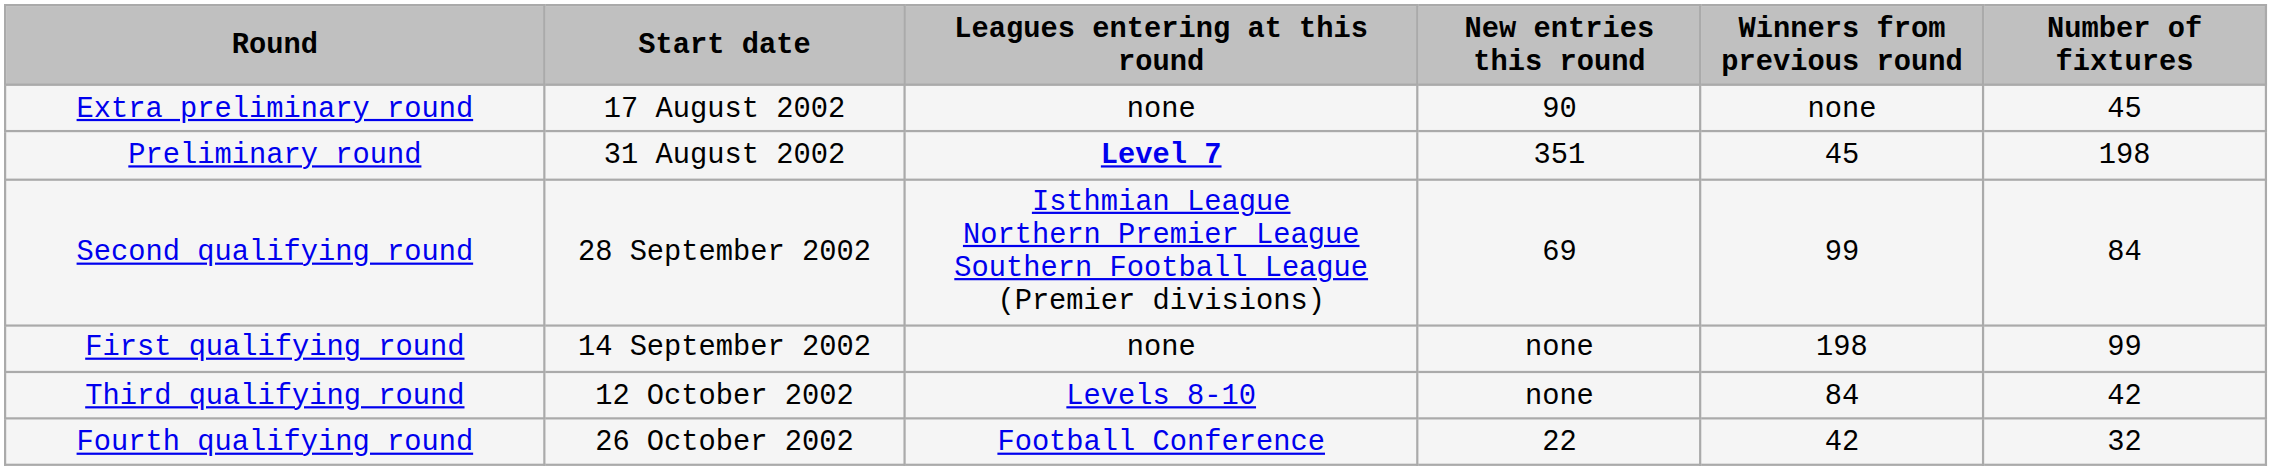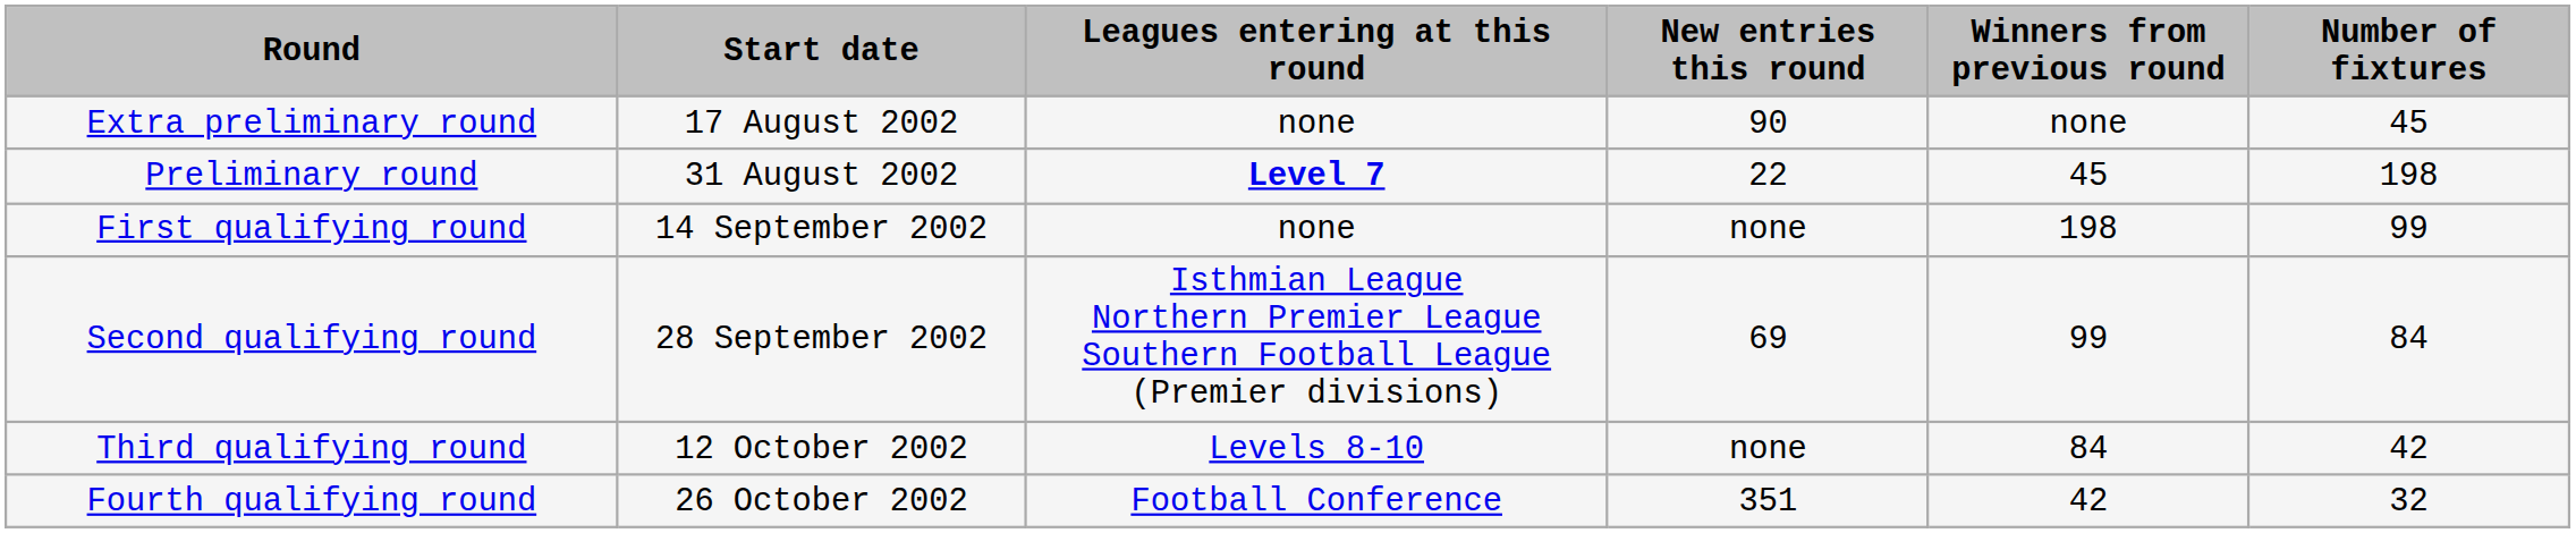Preliminary round | New entries this round: 351 -> 22
rows swapped: First qualifying round <-> Second qualifying round
Fourth qualifying round | New entries this round: 22 -> 351
